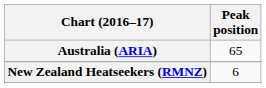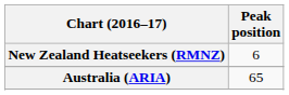rows swapped: Australia (ARIA) <-> New Zealand Heatseekers (RMNZ)
